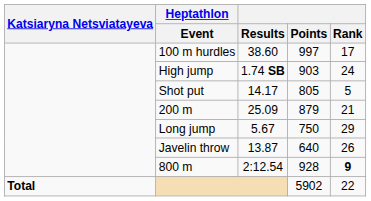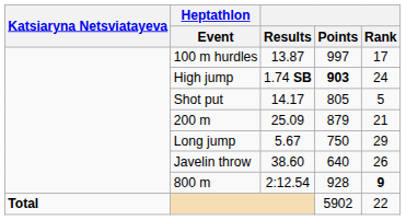100 m hurdles | Results: 38.60 -> 13.87
High jump | Points: normal -> bold
Javelin throw | Results: 13.87 -> 38.60
